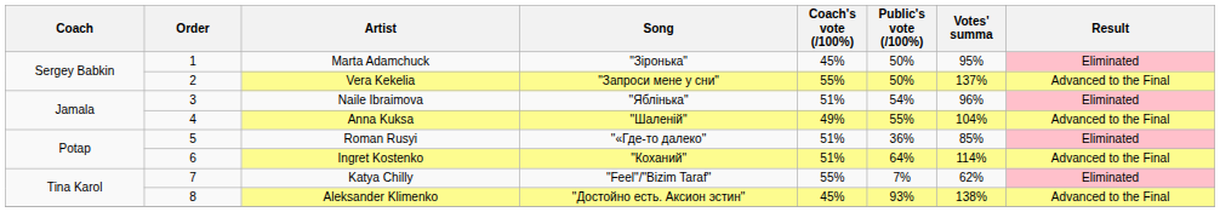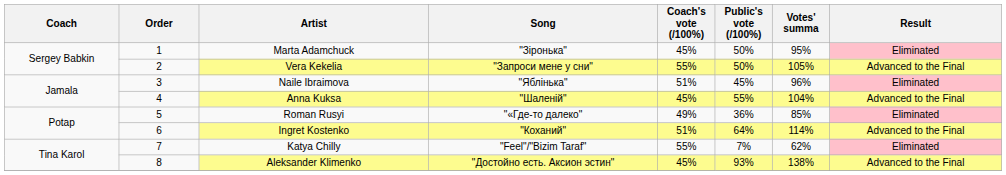Vera Kekelia | Votes' summa: 137% -> 105%
Naile Ibraimova | Public's vote (/100%): 54% -> 45%
Anna Kuksа | Coach's vote (/100%): 49% -> 45%
Roman Rusyi | Coach's vote (/100%): 51% -> 49%
